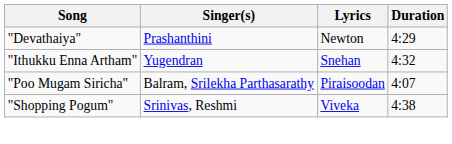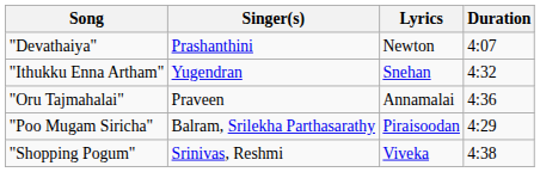"Devathaiya" | Duration: 4:29 -> 4:07
+ row: "Oru Tajmahalai" | Praveen | Annamalai | 4:36
"Poo Mugam Siricha" | Duration: 4:07 -> 4:29
